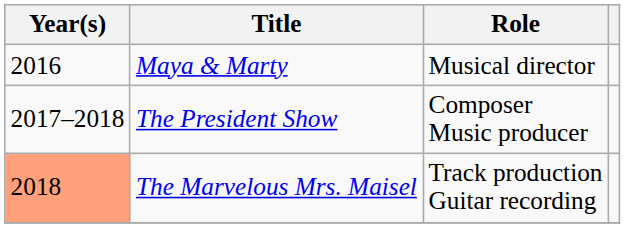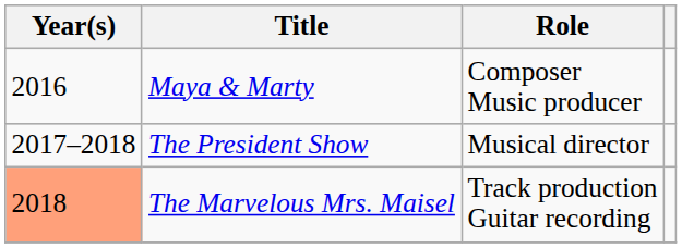Maya & Marty | Role: Musical director -> Composer Music producer
The President Show | Role: Composer Music producer -> Musical director
